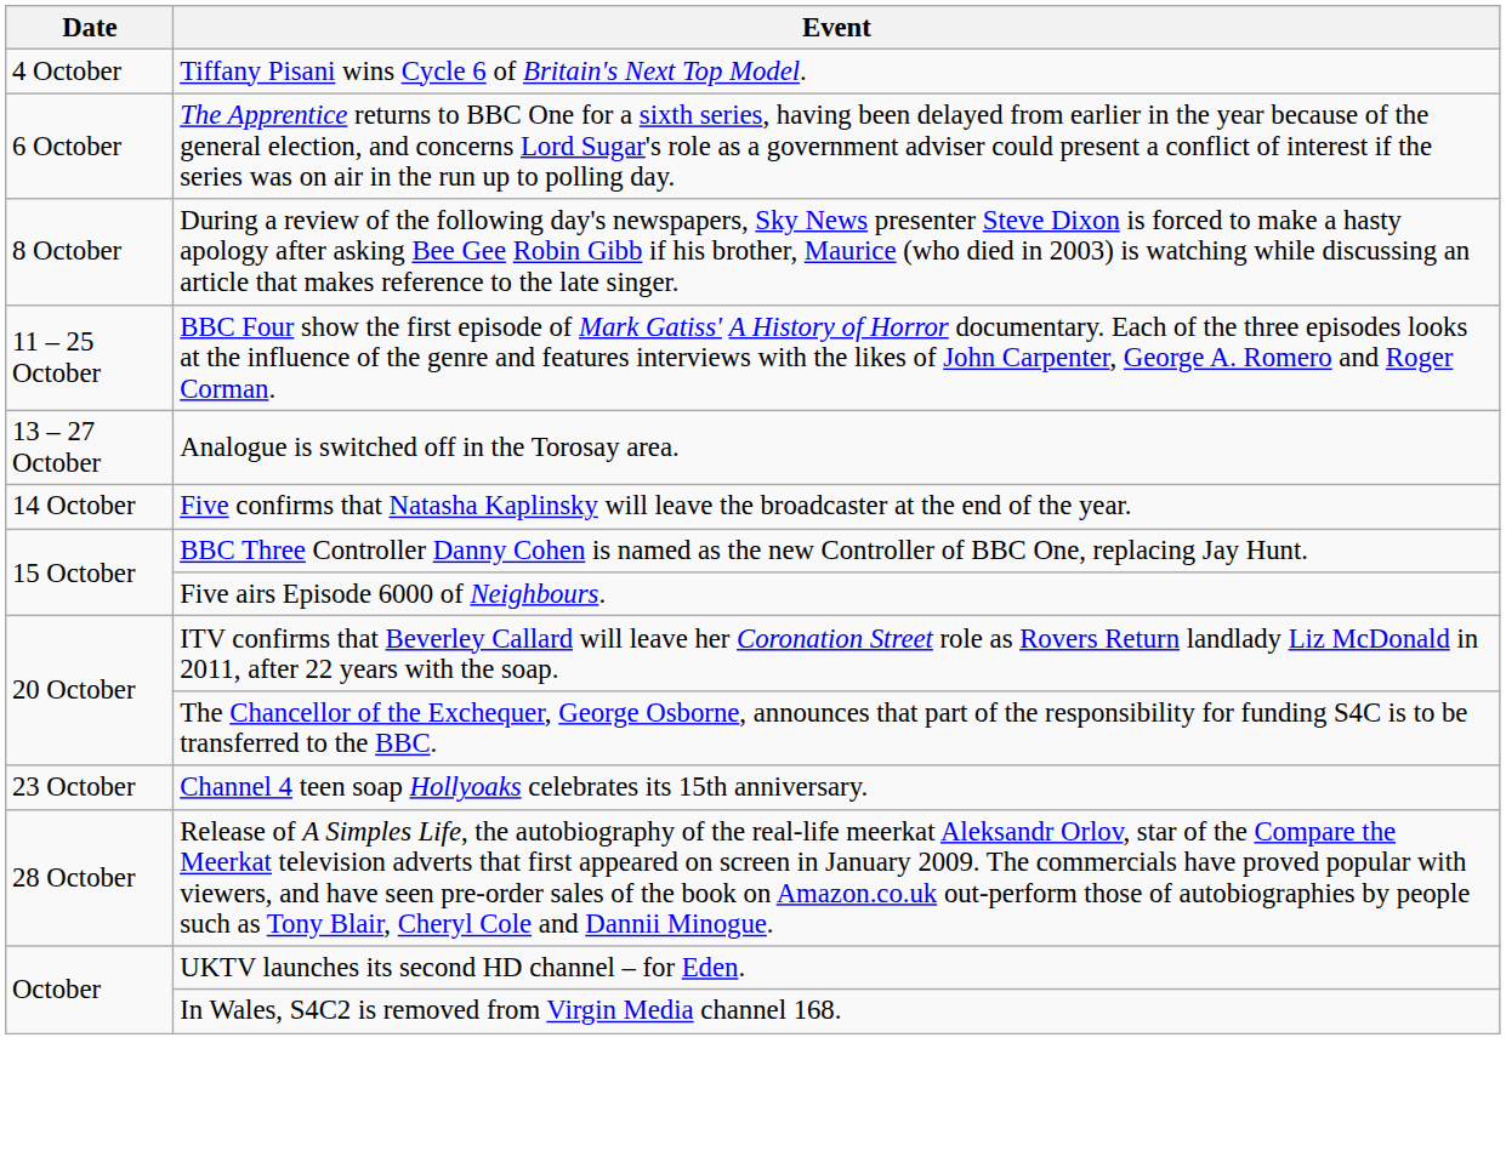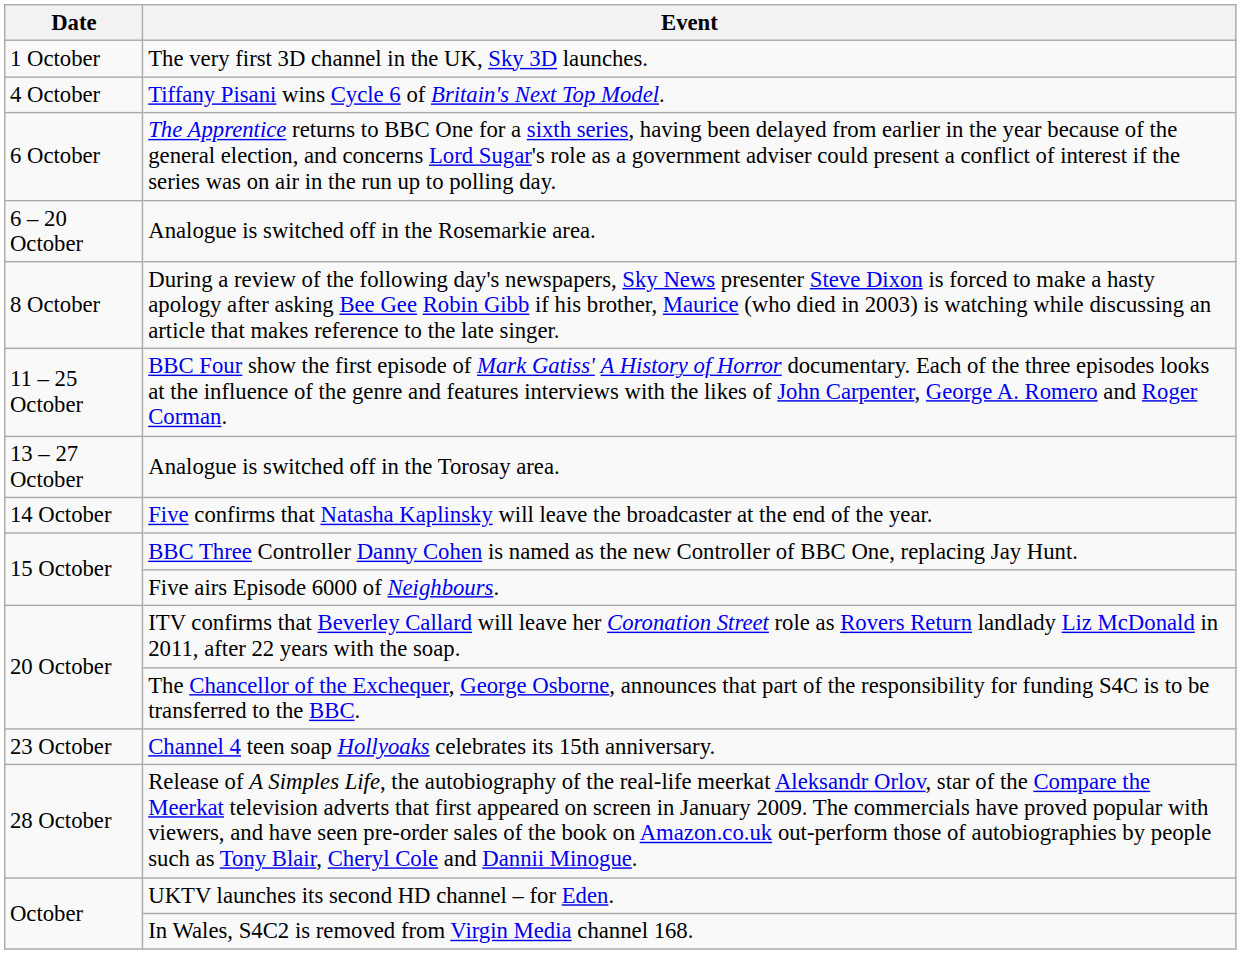+ row: 1 October | The very first 3D channel in the UK, Sky 3D launches.
+ row: 6 – 20 October | Analogue is switched off in the Rosemarkie area.
